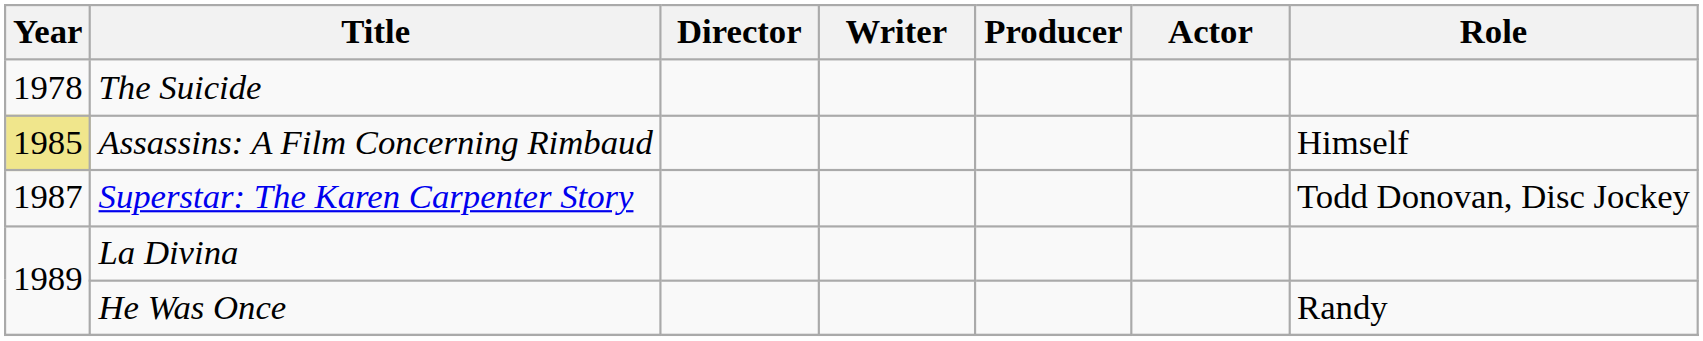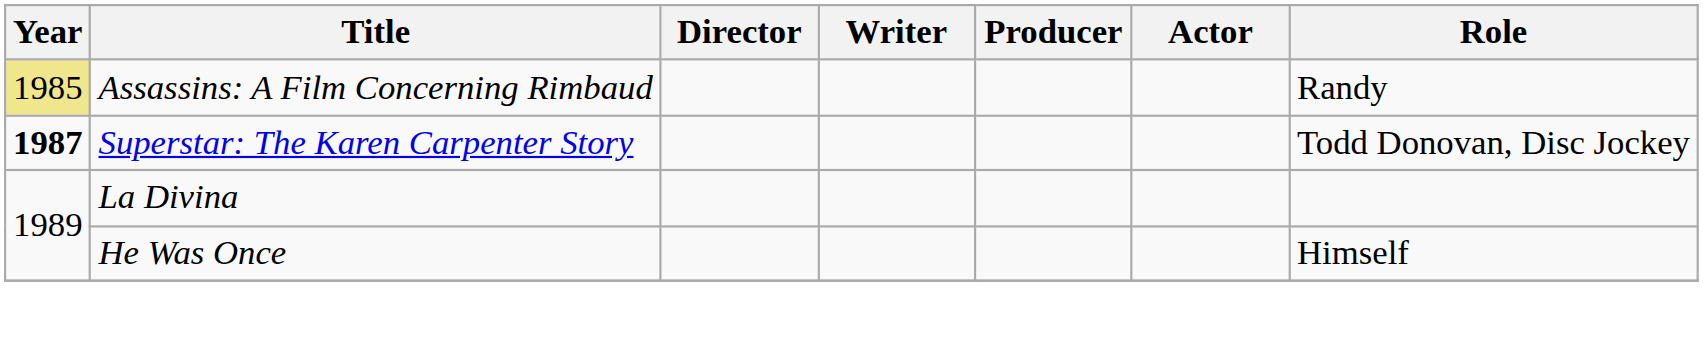- row: 1978 | The Suicide
Assassins: A Film Concerning Rimbaud | Role: Himself -> Randy
Superstar: The Karen Carpenter Story | Year: normal -> bold
He Was Once | Role: Randy -> Himself
